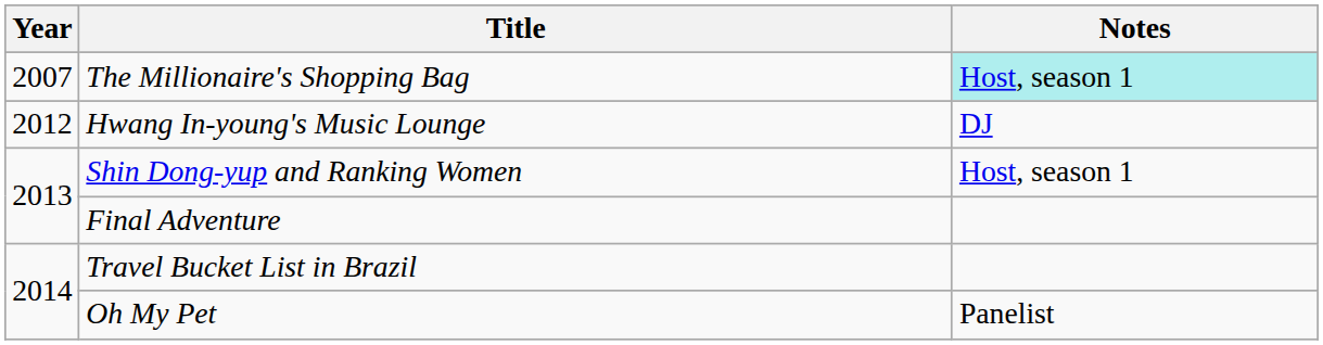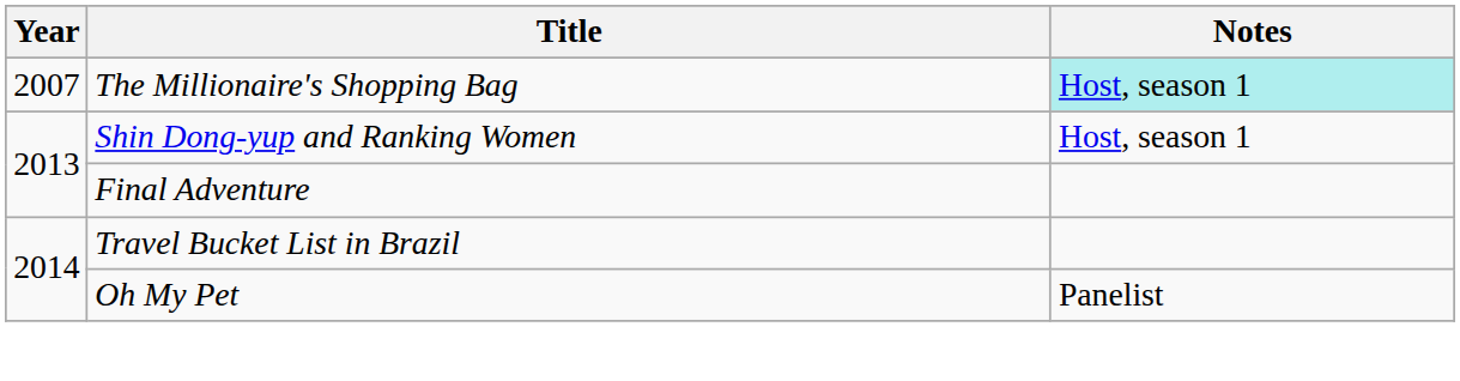- row: 2012 | Hwang In-young's Music Lounge | DJ
